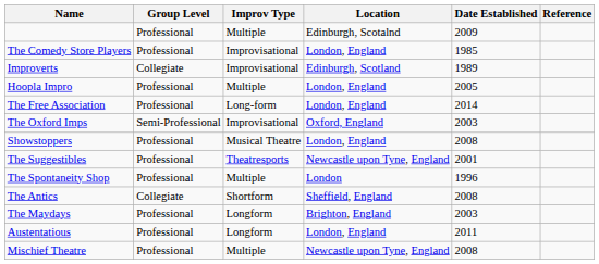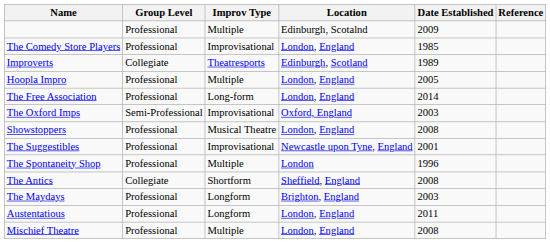Improverts | Improv Type: Improvisational -> Theatresports
The Suggestibles | Improv Type: Theatresports -> Improvisational
Mischief Theatre | Location: Newcastle upon Tyne, England -> London, England
